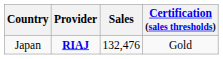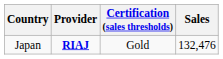columns swapped: Sales <-> Certification (sales thresholds)
